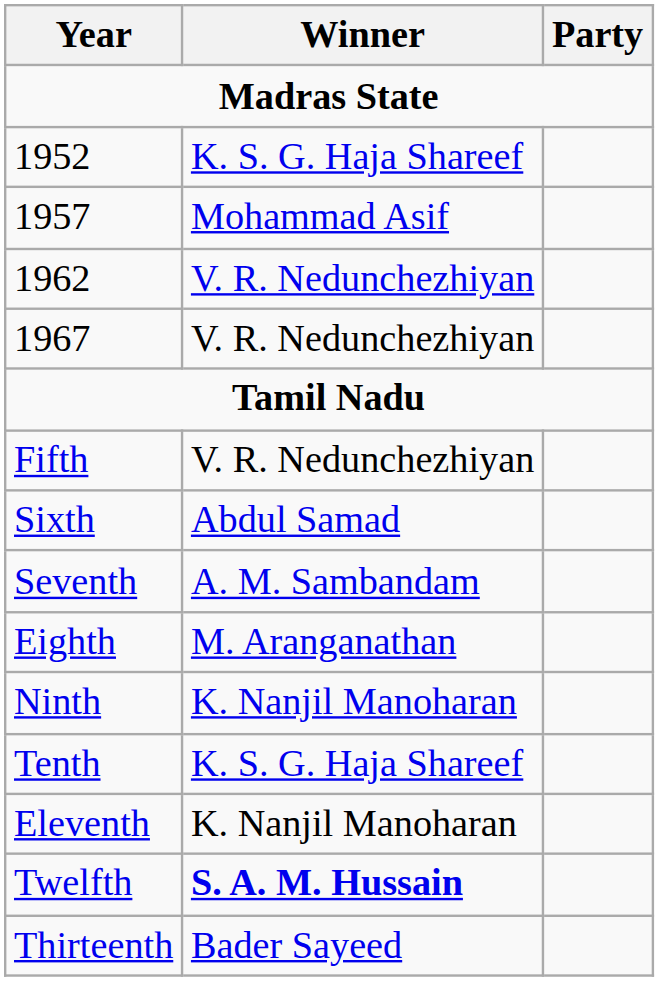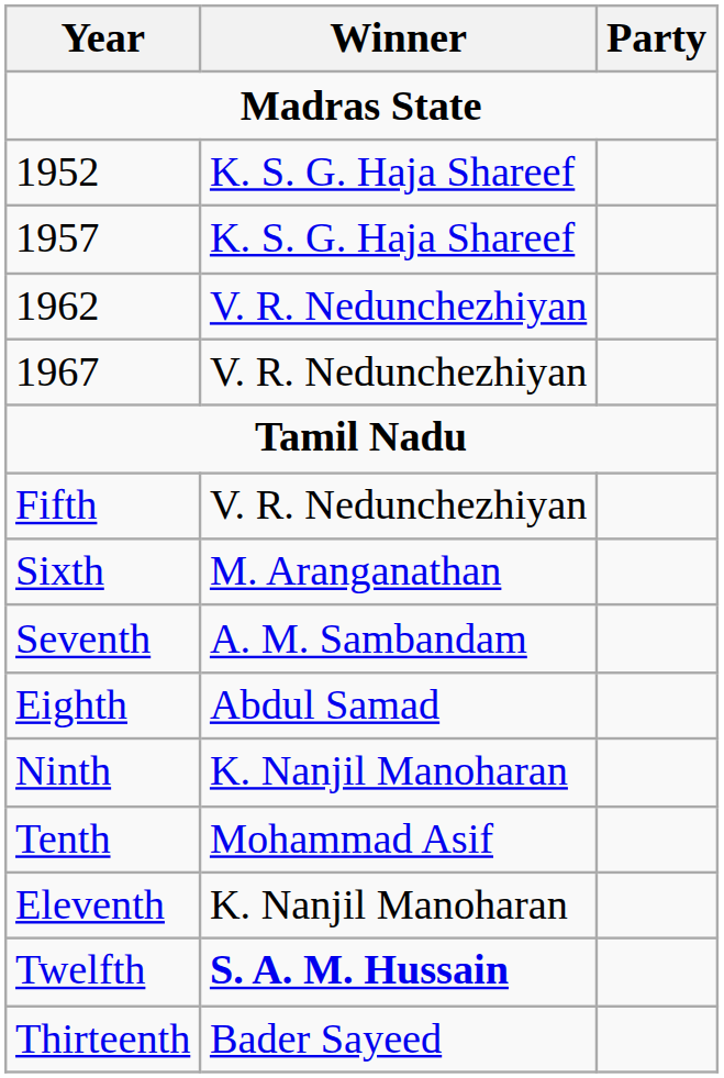1957 | Winner: Mohammad Asif -> K. S. G. Haja Shareef
Sixth | Winner: Abdul Samad -> M. Aranganathan
Eighth | Winner: M. Aranganathan -> Abdul Samad
Tenth | Winner: K. S. G. Haja Shareef -> Mohammad Asif
